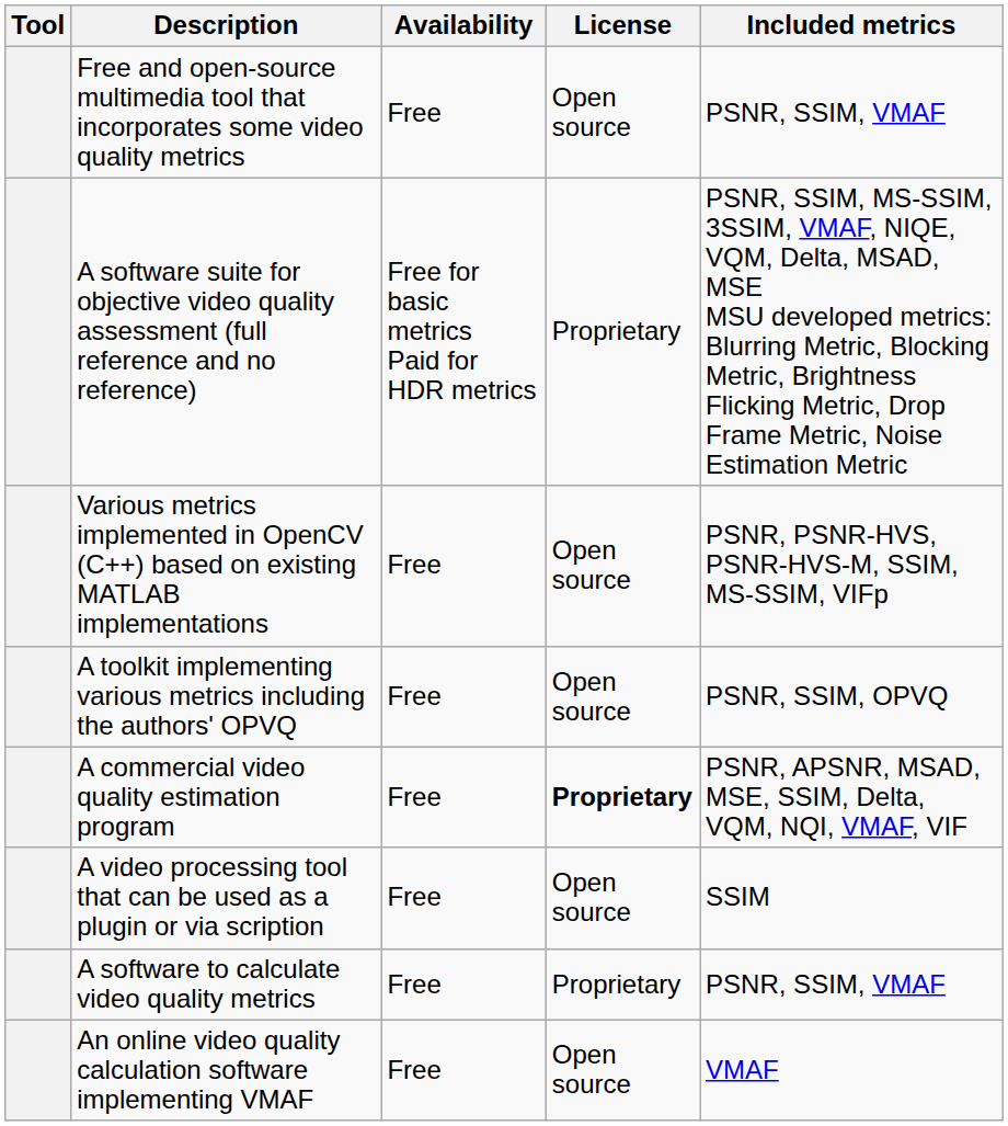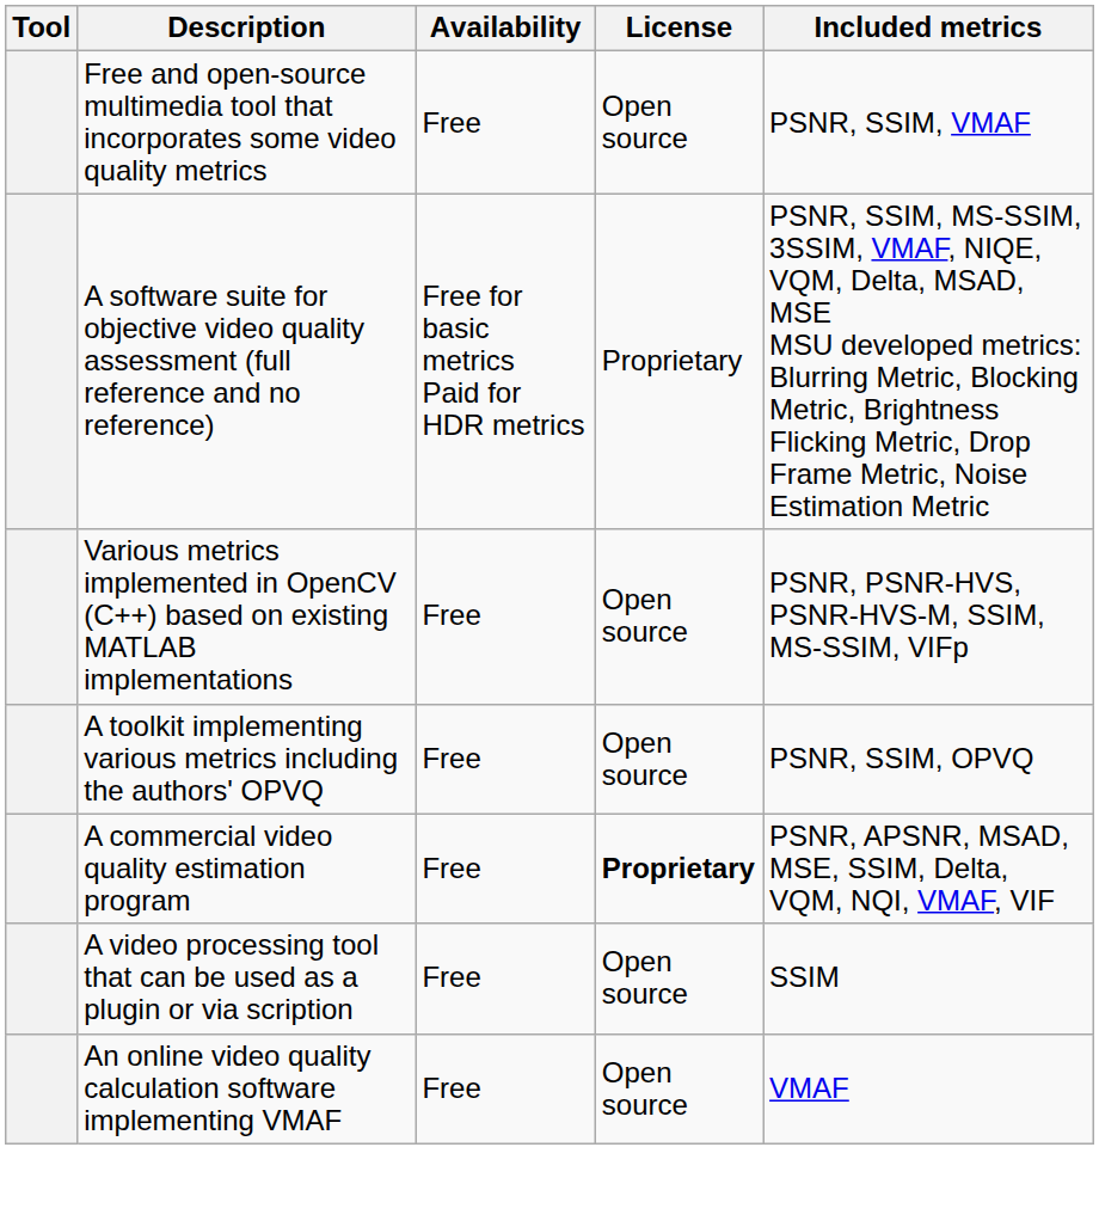- row: A software to calculate video quality metrics | Free | Proprietary | PSNR, SSIM, VMAF
